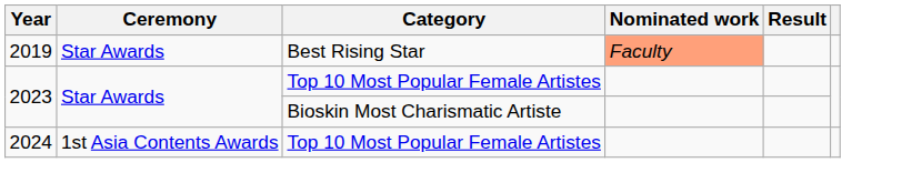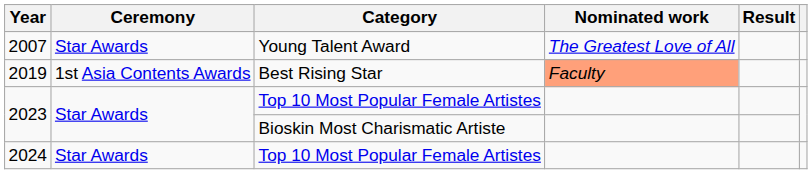+ row: 2007 | Star Awards | Young Talent Award | The Greatest Love of All
2019 | Ceremony: Star Awards -> 1st Asia Contents Awards
2024 | Ceremony: 1st Asia Contents Awards -> Star Awards
